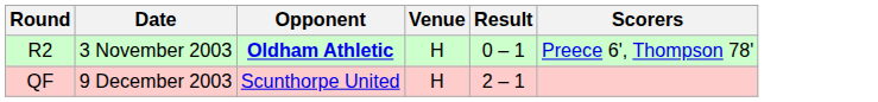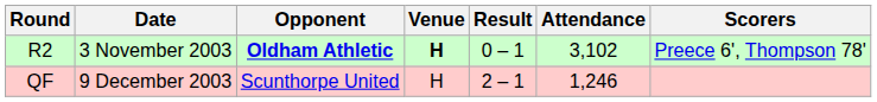+ column: Attendance | 3,102 | 1,246
R2 | Venue: normal -> bold
